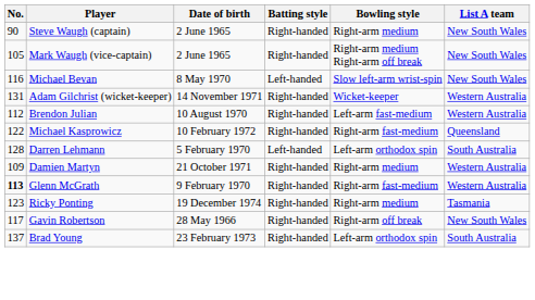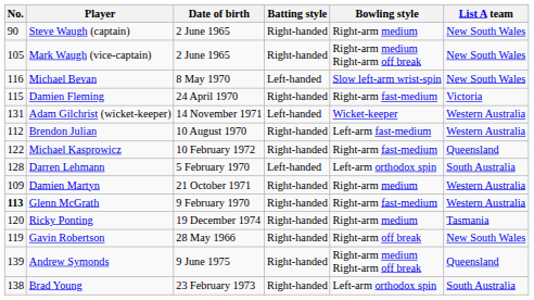+ row: 115 | Damien Fleming | 24 April 1970 | Right-handed | Right-arm fast-medium | Victoria
Adam Gilchrist (wicket-keeper) | Batting style: Right-handed -> Left-handed
Ricky Ponting | No.: 123 -> 120
Gavin Robertson | No.: 117 -> 119
+ row: 139 | Andrew Symonds | 9 June 1975 | Right-handed | Right-arm medium Right-arm off break | Queensland
Brad Young | No.: 137 -> 138
